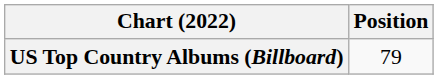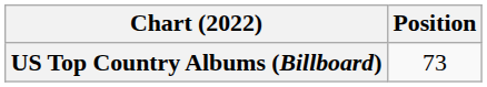US Top Country Albums (Billboard) | Position: 79 -> 73
